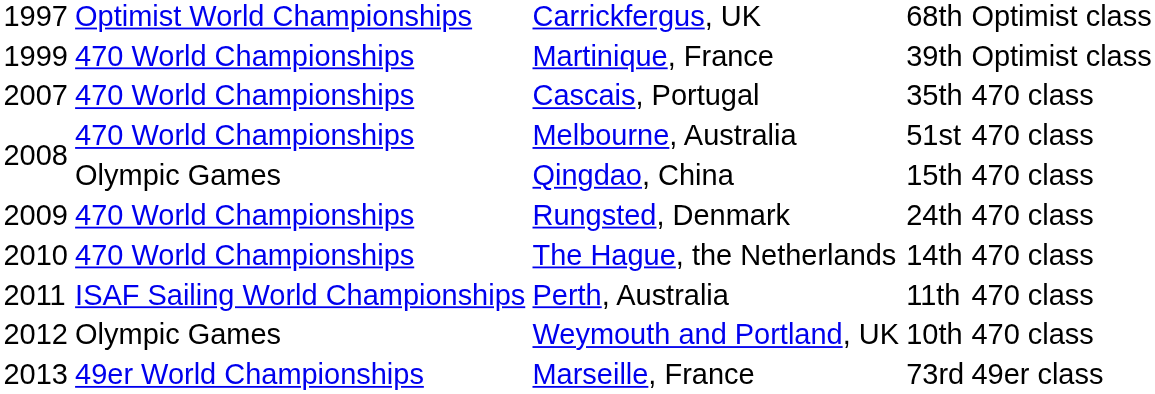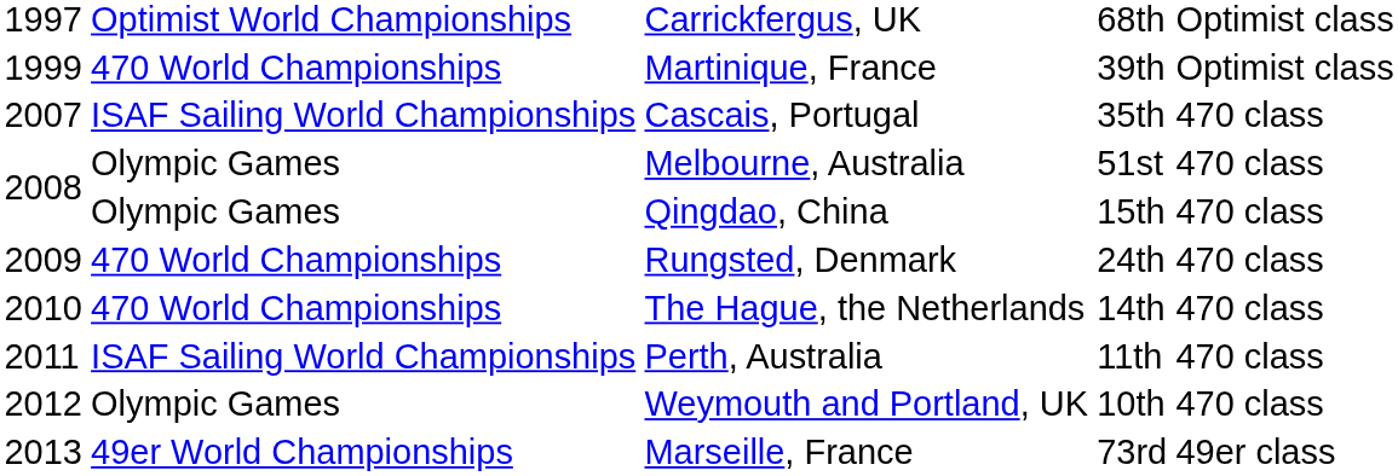Cascais, Portugal | column 2: 470 World Championships -> ISAF Sailing World Championships
Melbourne, Australia | column 2: 470 World Championships -> Olympic Games
